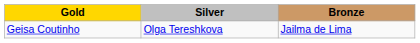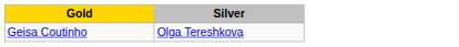- column: Bronze | Jailma de Lima
